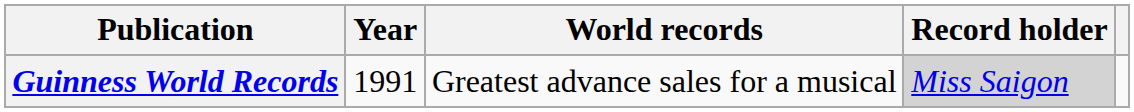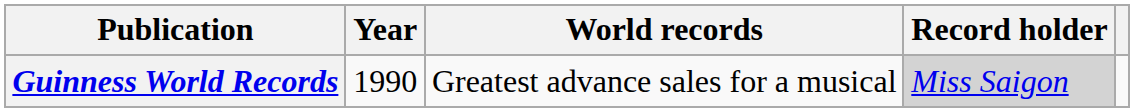Guinness World Records | Year: 1991 -> 1990
